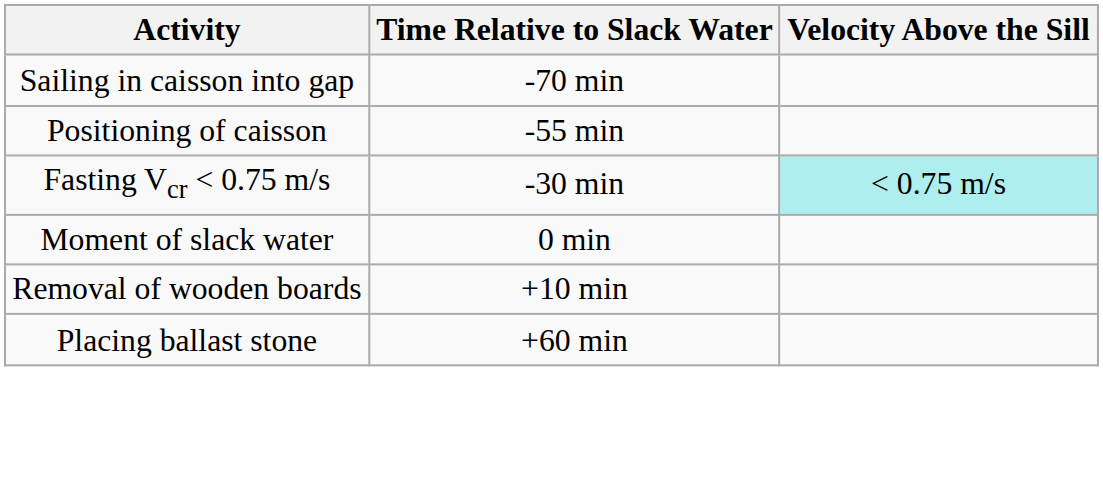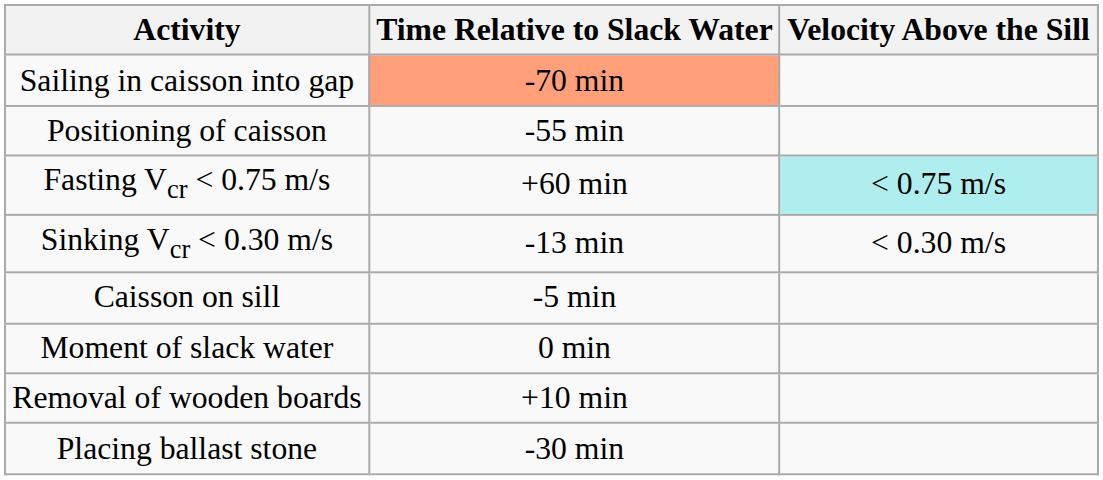Sailing in caisson into gap | Time Relative to Slack Water: no background -> lightsalmon background
Fasting Vcr < 0.75 m/s | Time Relative to Slack Water: -30 min -> +60 min
+ row: Sinking Vcr < 0.30 m/s | -13 min | < 0.30 m/s
+ row: Caisson on sill | -5 min
Placing ballast stone | Time Relative to Slack Water: +60 min -> -30 min
